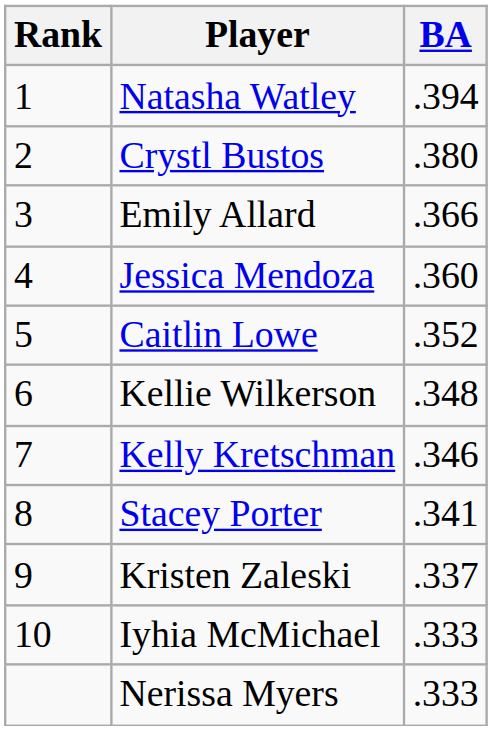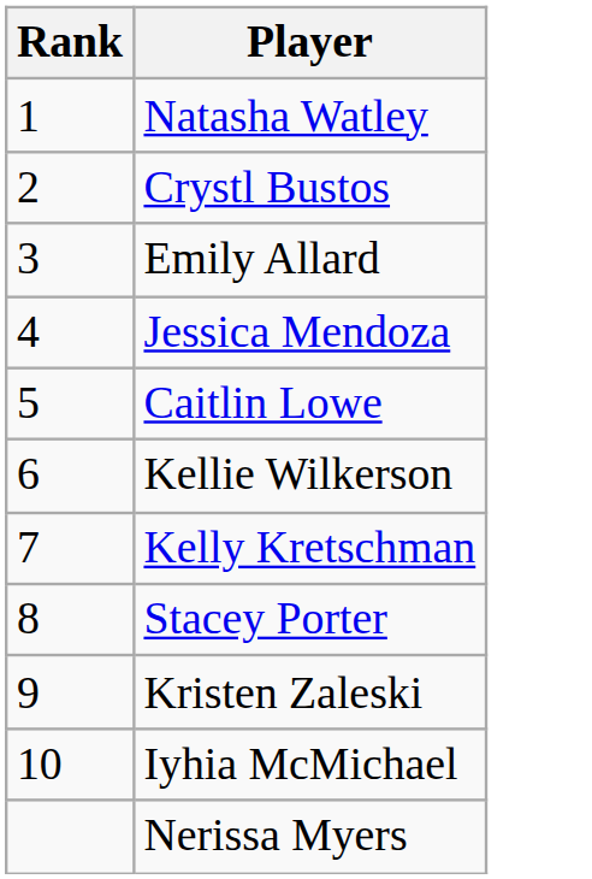- column: BA | .394 | .380 | .366 | .360 | .352 | .348 | .346 | .341 | .337 | .333 | .333
